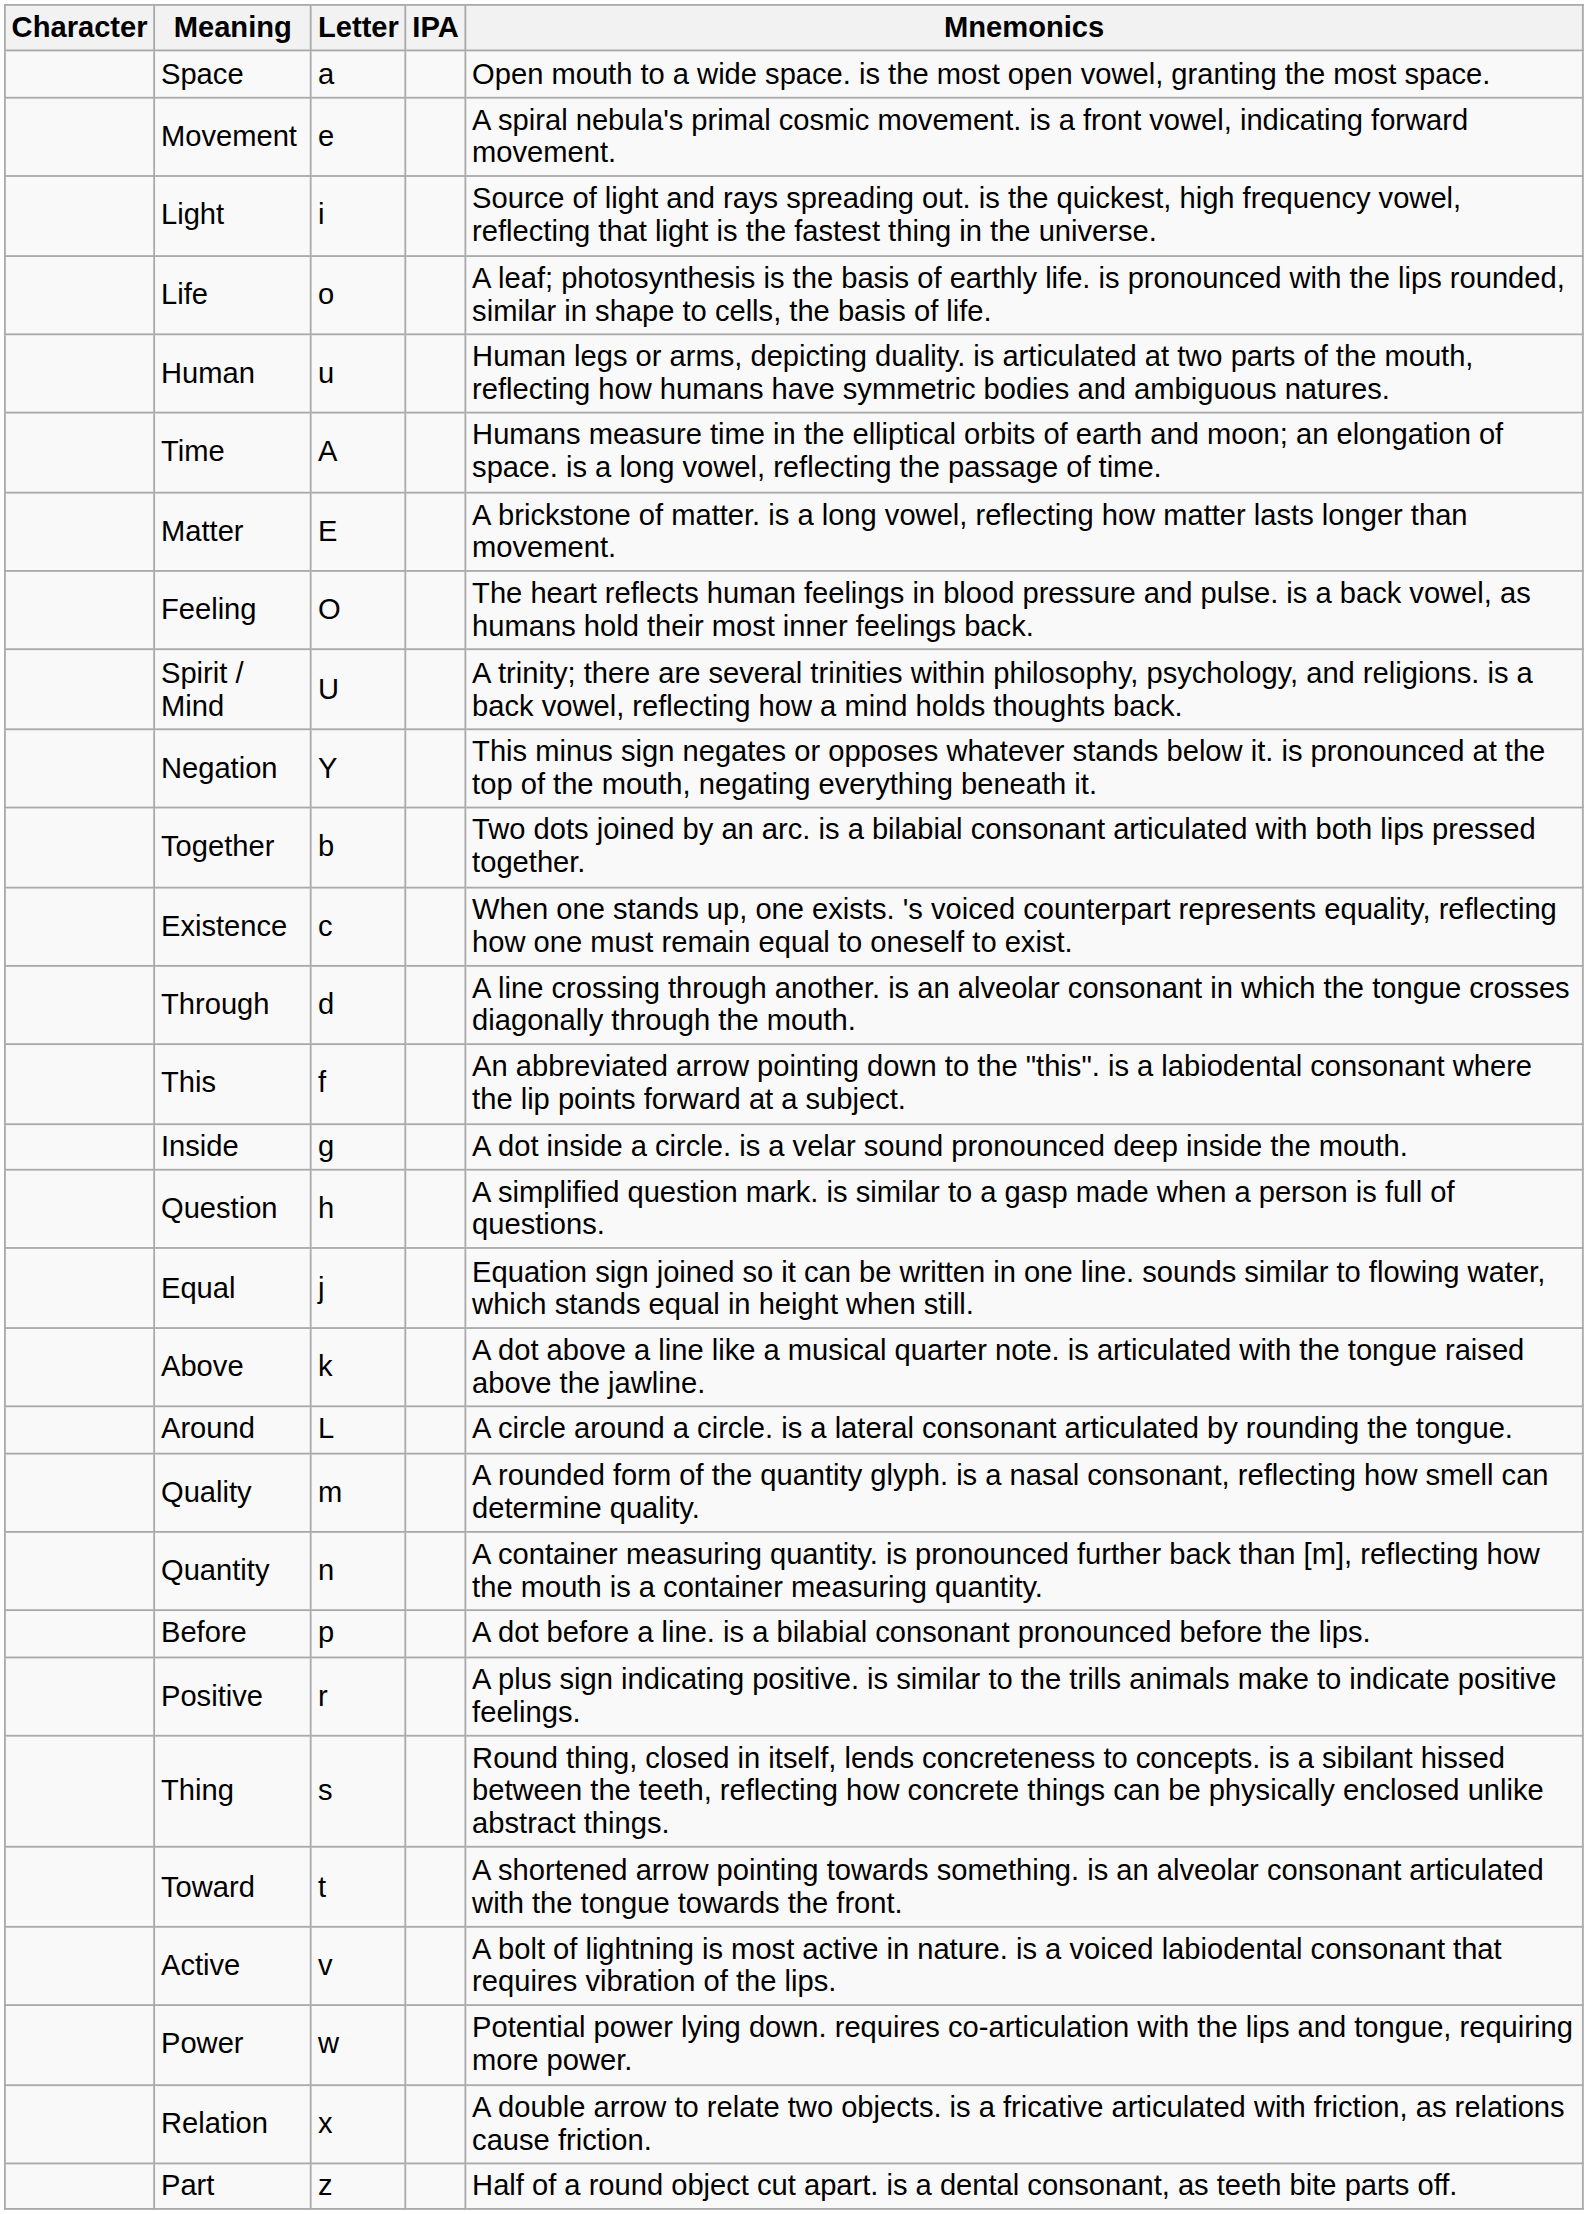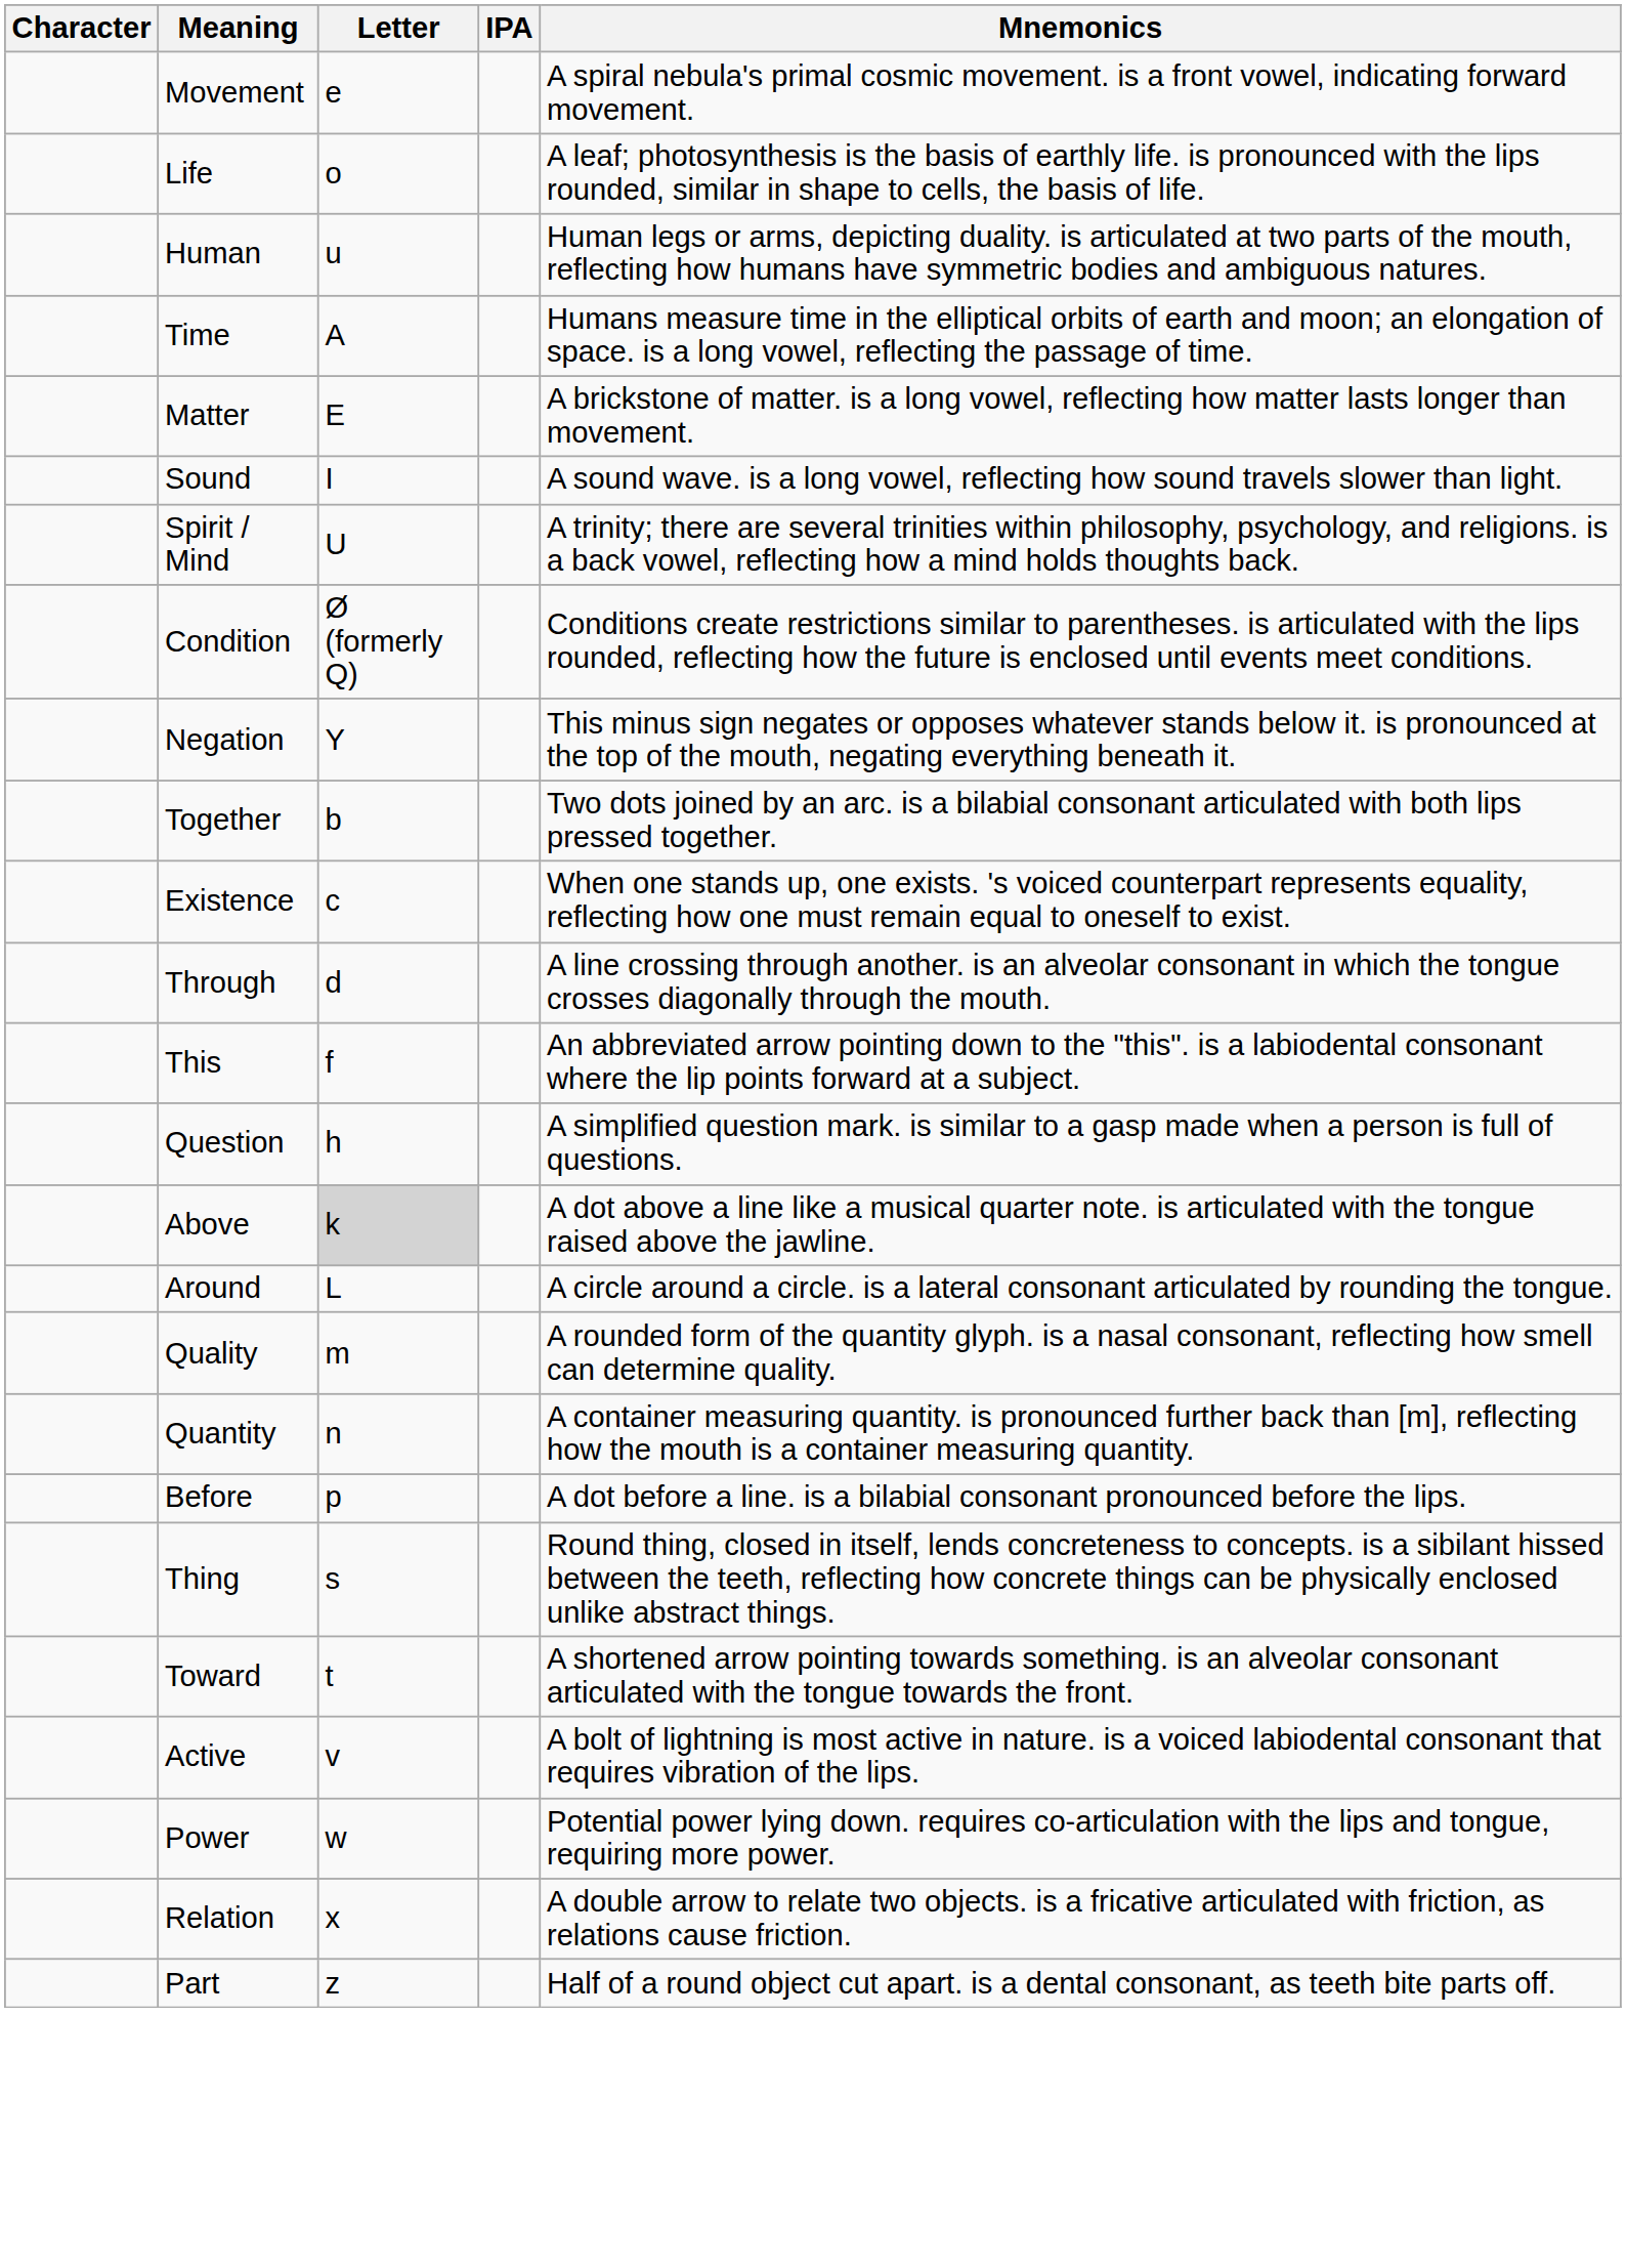- row: Space | a | Open mouth to a wide space. is the most open vowel, granting the most space.
- row: Light | i | Source of light and rays spreading out. is the quickest, high frequency vowel, reflecting that light is the fastest thing in the universe.
+ row: Sound | I | A sound wave. is a long vowel, reflecting how sound travels slower than light.
- row: Feeling | O | The heart reflects human feelings in blood pressure and pulse. is a back vowel, as humans hold their most inner feelings back.
+ row: Condition | Ø (formerly Q) | Conditions create restrictions similar to parentheses. is articulated with the lips rounded, reflecting how the future is enclosed until events meet conditions.
- row: Inside | g | A dot inside a circle. is a velar sound pronounced deep inside the mouth.
- row: Equal | j | Equation sign joined so it can be written in one line. sounds similar to flowing water, which stands equal in height when still.
Above | Letter: no background -> lightgrey background
- row: Positive | r | A plus sign indicating positive. is similar to the trills animals make to indicate positive feelings.
